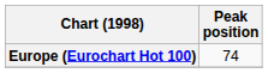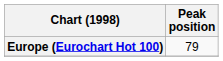Europe (Eurochart Hot 100) | Peak position: 74 -> 79
